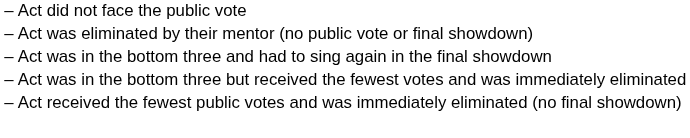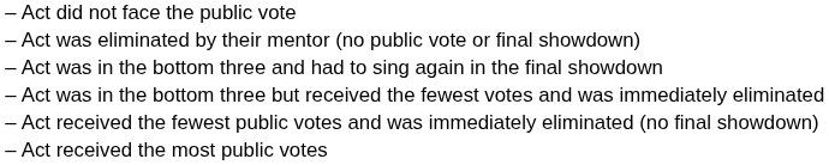+ row: – | Act received the most public votes
